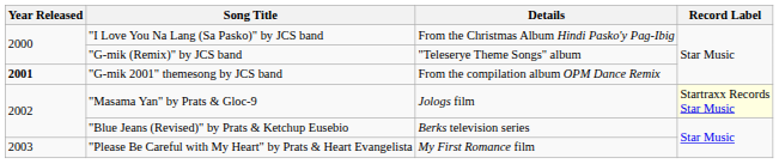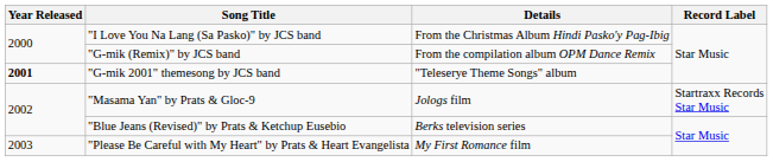"G-mik (Remix)" by JCS band | Details: "Teleserye Theme Songs" album -> From the compilation album OPM Dance Remix
"G-mik 2001" themesong by JCS band | Details: From the compilation album OPM Dance Remix -> "Teleserye Theme Songs" album
"Masama Yan" by Prats & Gloc-9 | Record Label: lightyellow background -> no background
